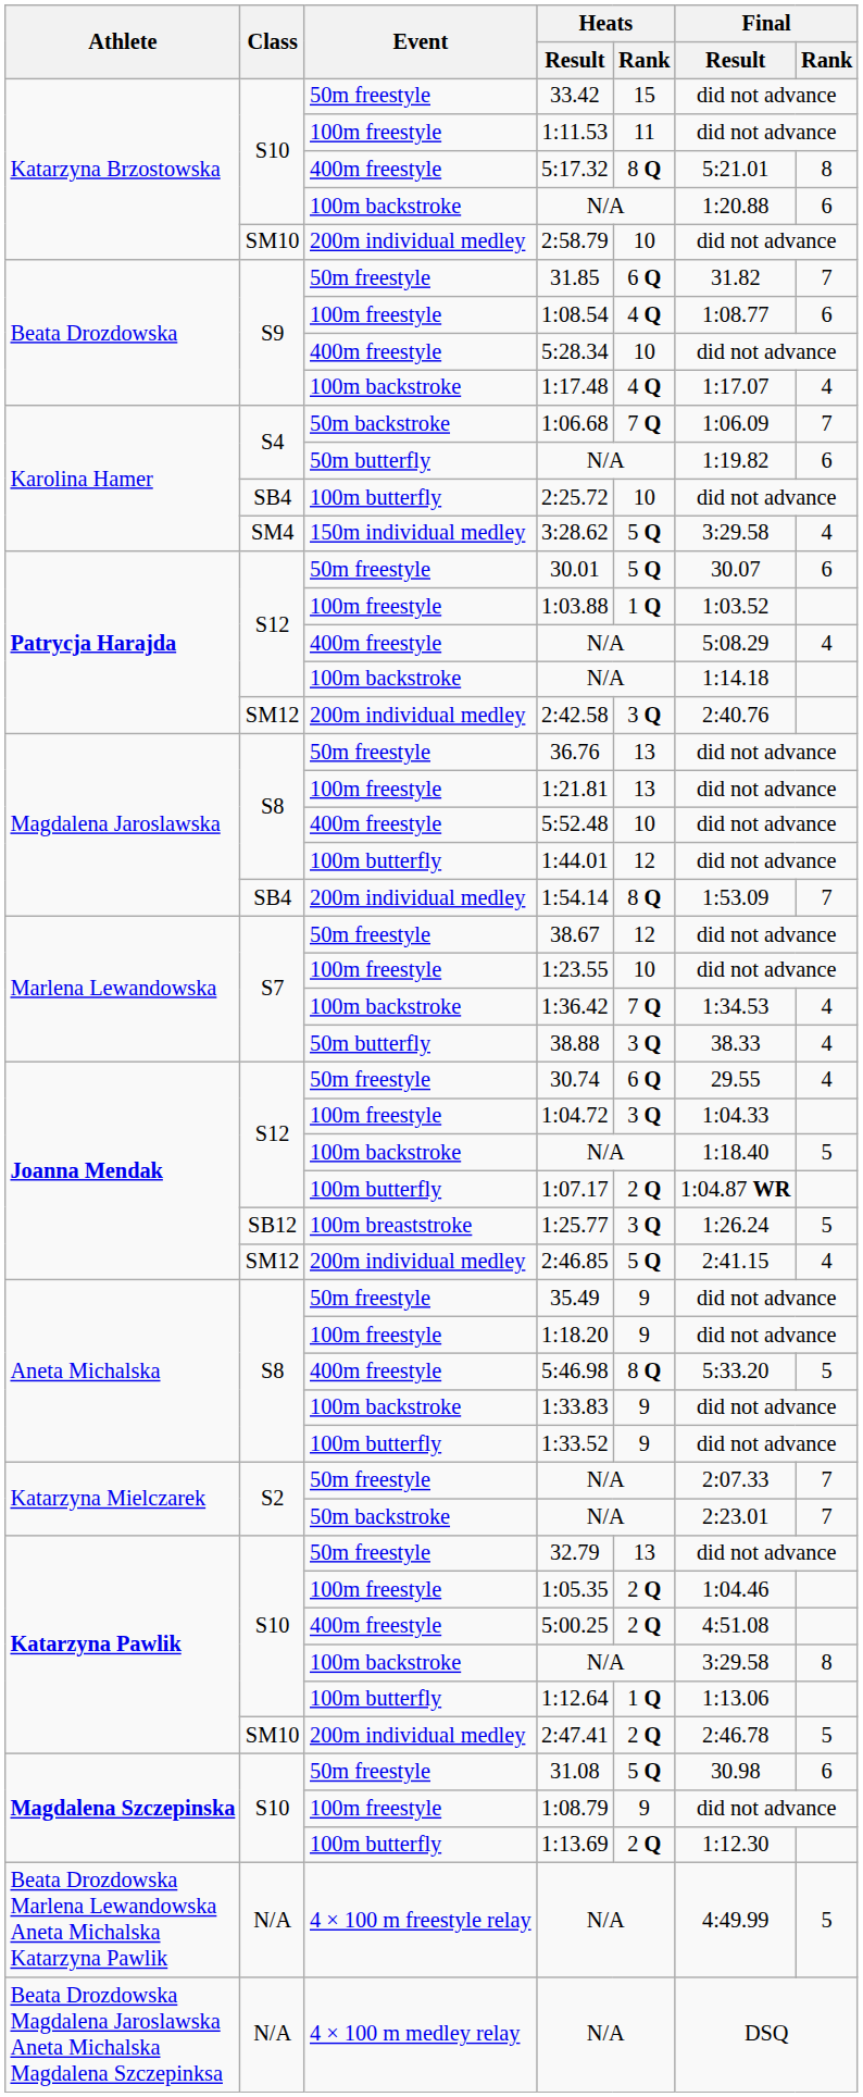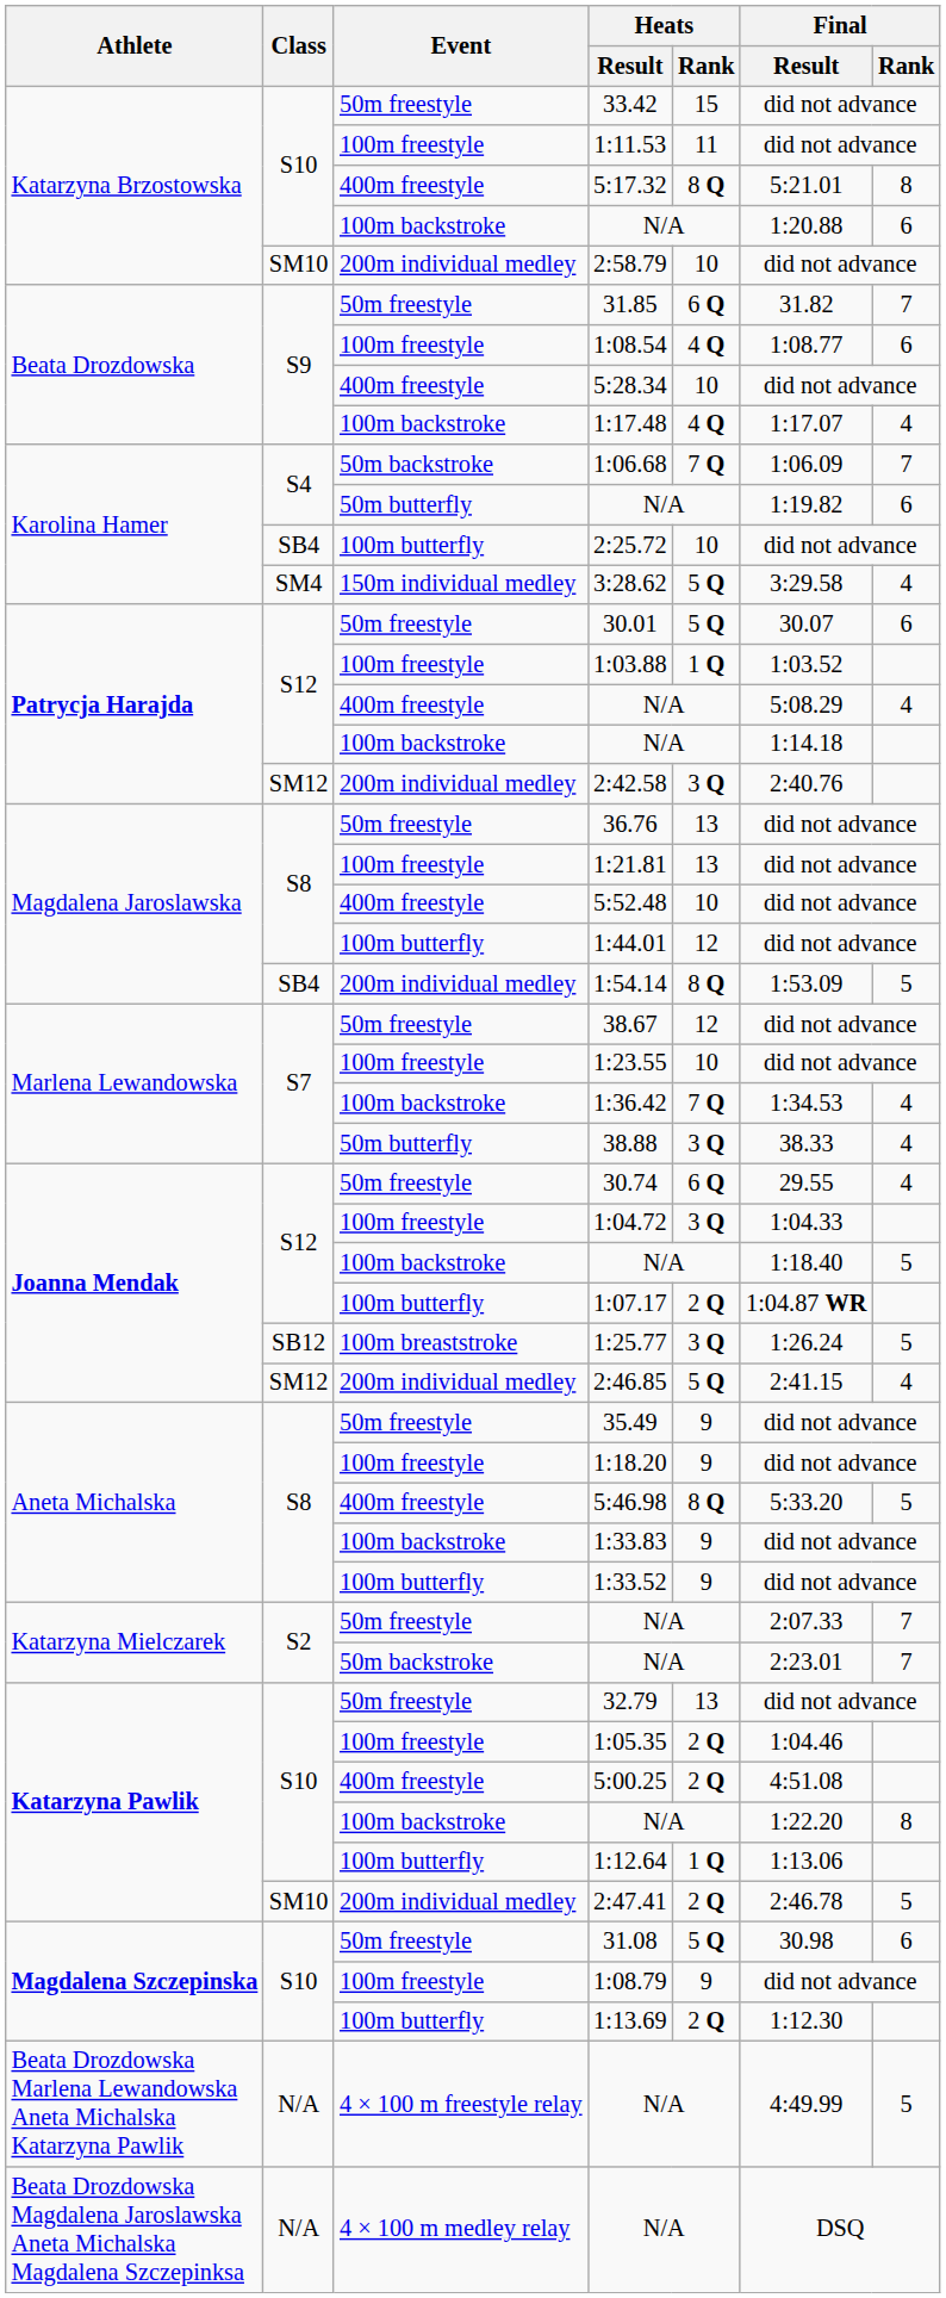1:54.14 | Final / Rank: 7 -> 5
Katarzyna Pawlik / N/A | Final / Result: 3:29.58 -> 1:22.20
